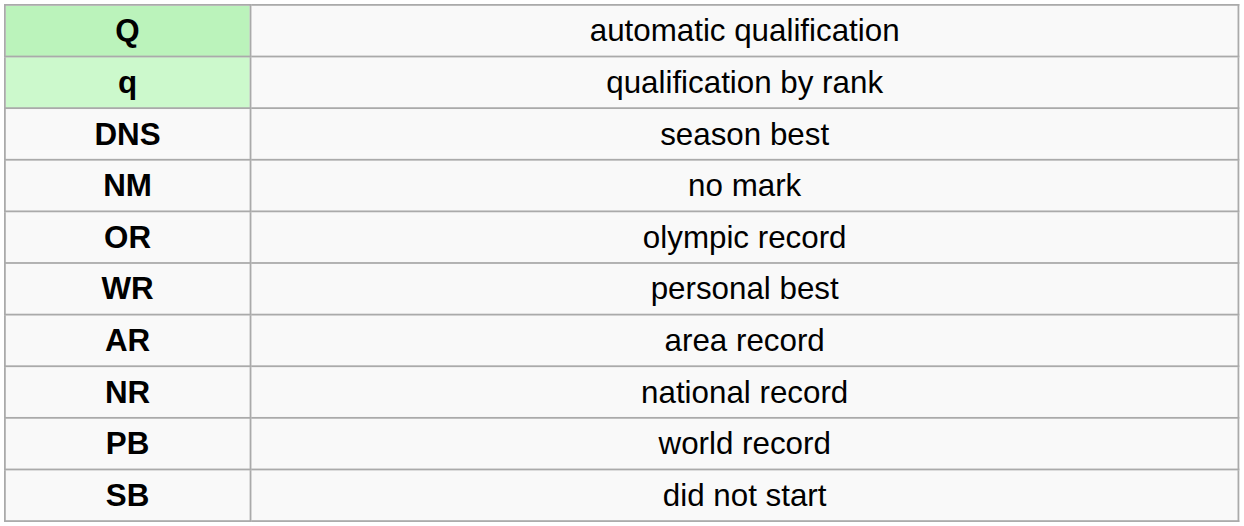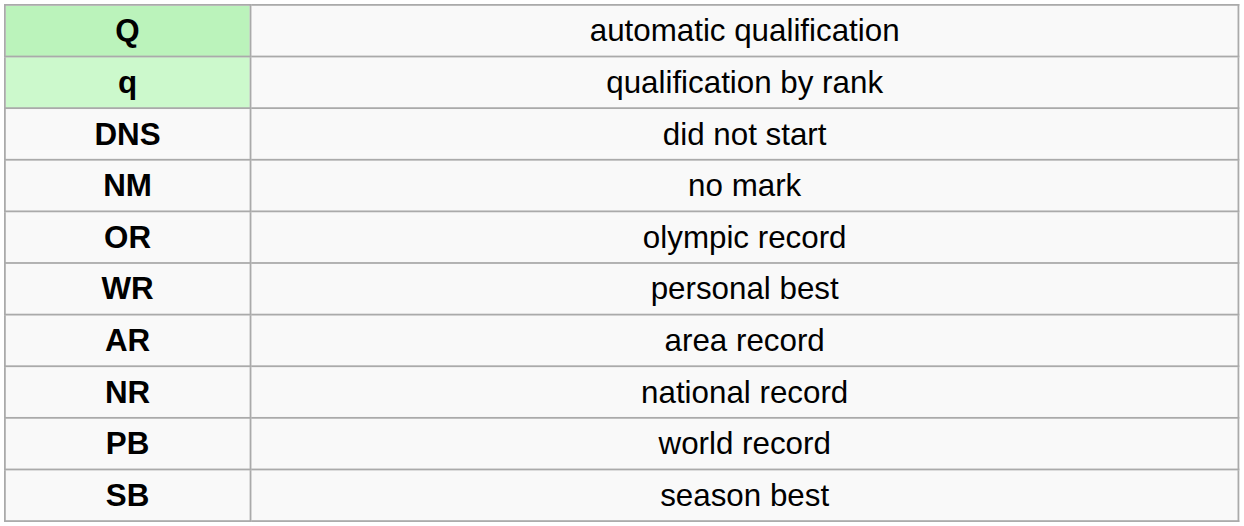DNS | column 2: season best -> did not start
SB | column 2: did not start -> season best
